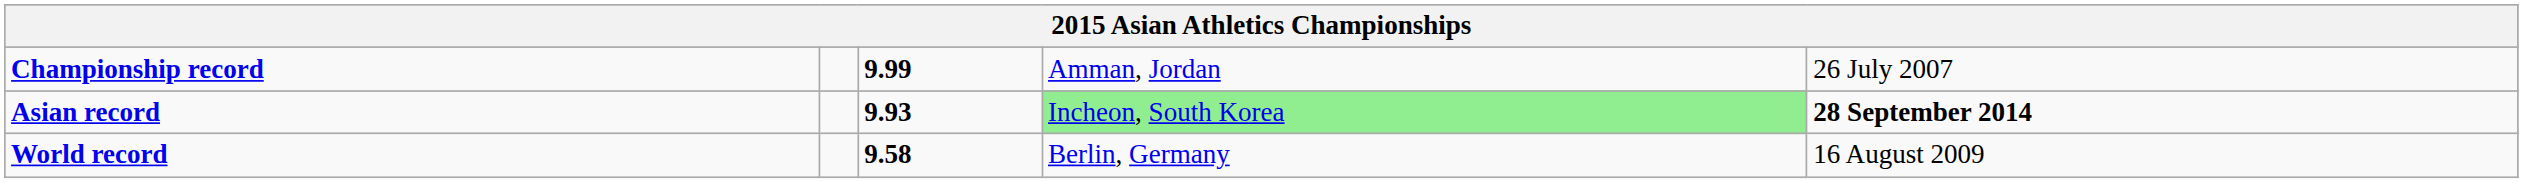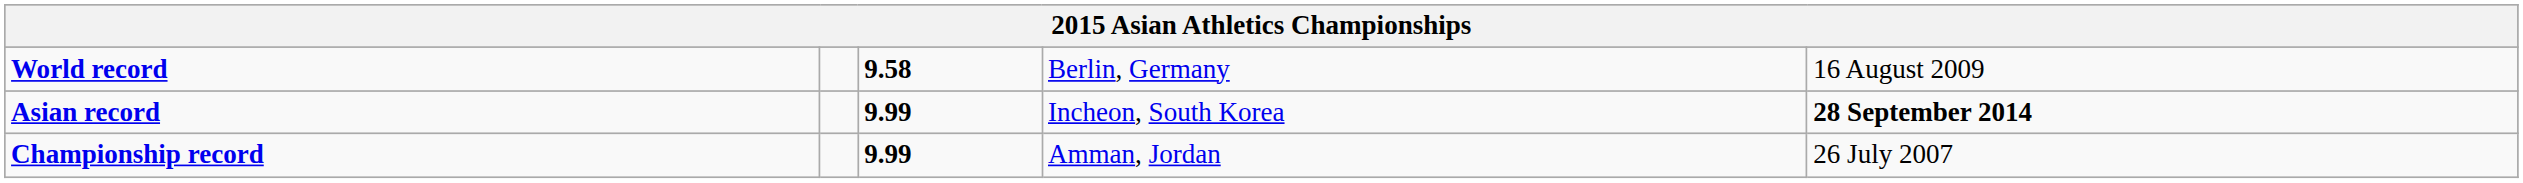rows swapped: World record <-> Championship record
Asian record | column 3: 9.93 -> 9.99
Asian record | column 4: lightgreen background -> no background
